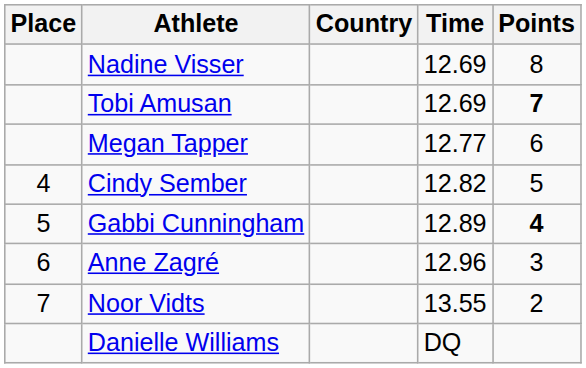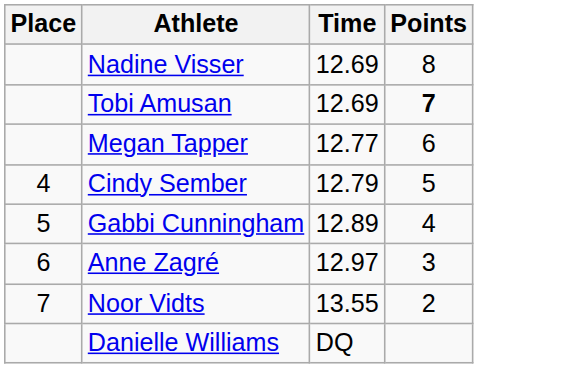- column: Country
Cindy Sember | Time: 12.82 -> 12.79
Gabbi Cunningham | Points: bold -> normal
Anne Zagré | Time: 12.96 -> 12.97
